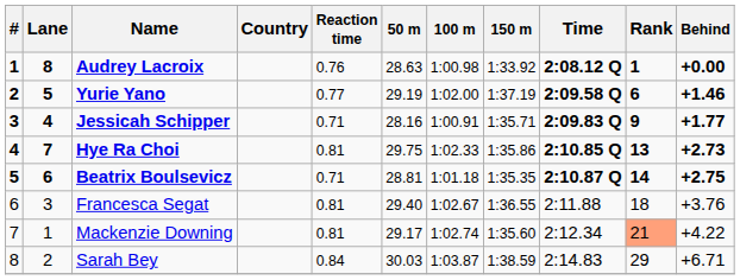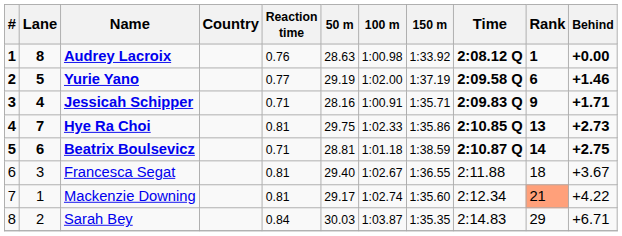Jessicah Schipper | Behind: +1.77 -> +1.71
Beatrix Boulsevicz | 150 m: 1:35.35 -> 1:38.59
Francesca Segat | Behind: +3.76 -> +3.67
Sarah Bey | 150 m: 1:38.59 -> 1:35.35
